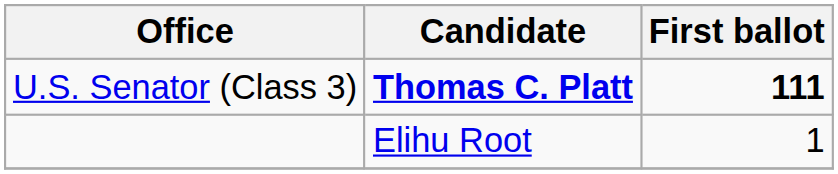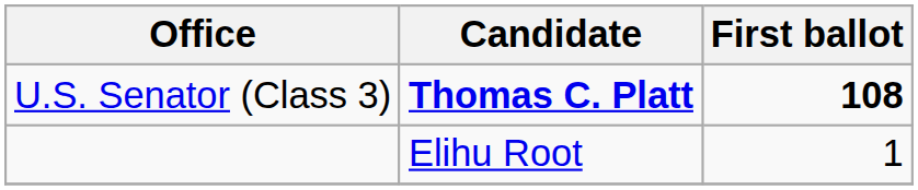U.S. Senator (Class 3) | First ballot: 111 -> 108
